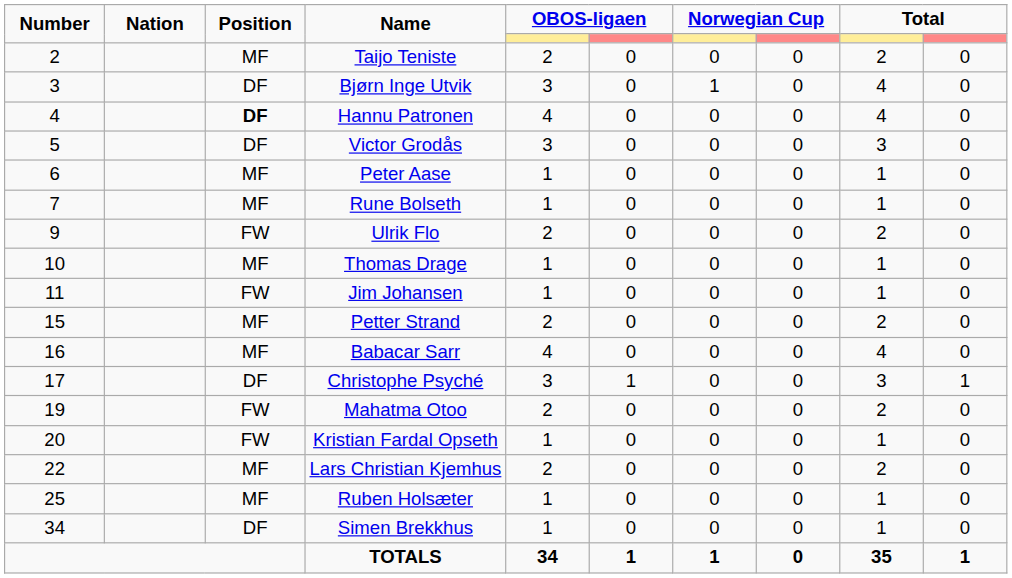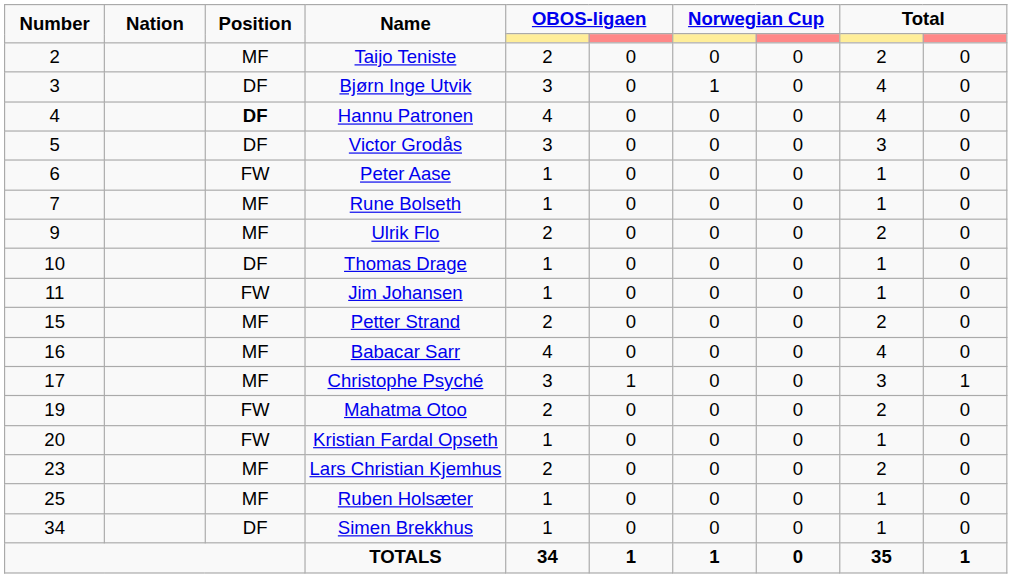Peter Aase | Position: MF -> FW
Ulrik Flo | Position: FW -> MF
Thomas Drage | Position: MF -> DF
Christophe Psyché | Position: DF -> MF
Lars Christian Kjemhus | Number: 22 -> 23
